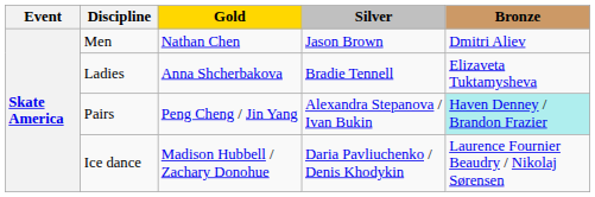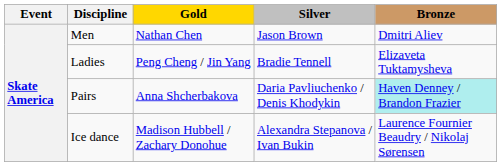Ladies | Gold: Anna Shcherbakova -> Peng Cheng / Jin Yang
Pairs | Gold: Peng Cheng / Jin Yang -> Anna Shcherbakova
Pairs | Silver: Alexandra Stepanova / Ivan Bukin -> Daria Pavliuchenko / Denis Khodykin
Ice dance | Silver: Daria Pavliuchenko / Denis Khodykin -> Alexandra Stepanova / Ivan Bukin
